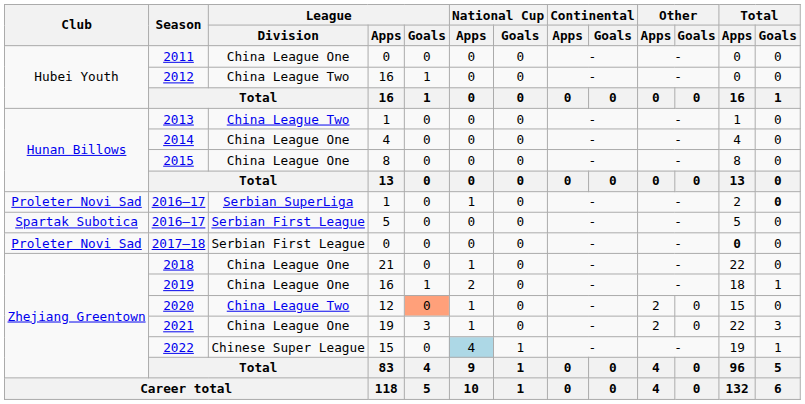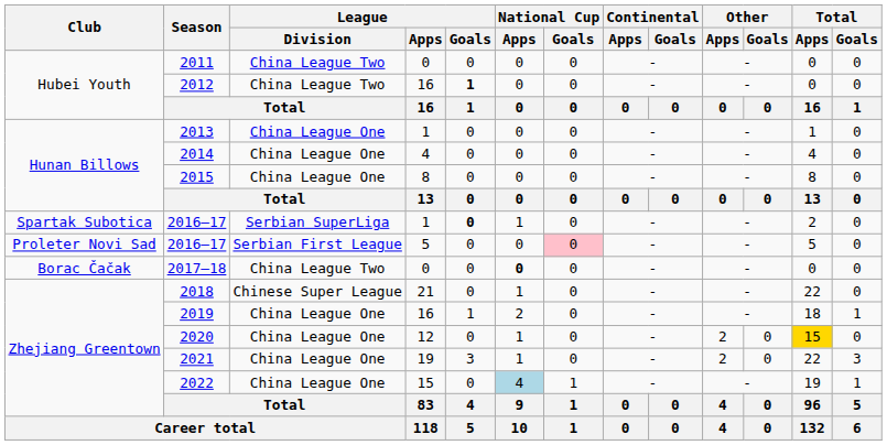2011 | League / Division: China League One -> China League Two
2012 | League / Goals: normal -> bold
2013 | League / Division: China League Two -> China League One
2016–17 / 1 | Club: Proleter Novi Sad -> Spartak Subotica
2016–17 / 1 | League / Goals: normal -> bold
2016–17 / 1 | Total / Goals: bold -> normal
2016–17 / 5 | Club: Spartak Subotica -> Proleter Novi Sad
2016–17 / 5 | National Cup / Goals: no background -> pink background
2017–18 | Club: Proleter Novi Sad -> Borac Čačak
2017–18 | League / Division: Serbian First League -> China League Two
2017–18 | National Cup / Apps: normal -> bold
2017–18 | Total / Apps: bold -> normal
2018 | League / Division: China League One -> Chinese Super League
2020 | League / Division: China League Two -> China League One
2020 | League / Goals: lightsalmon background -> no background
2020 | Total / Apps: no background -> gold background
2022 | League / Division: Chinese Super League -> China League One
